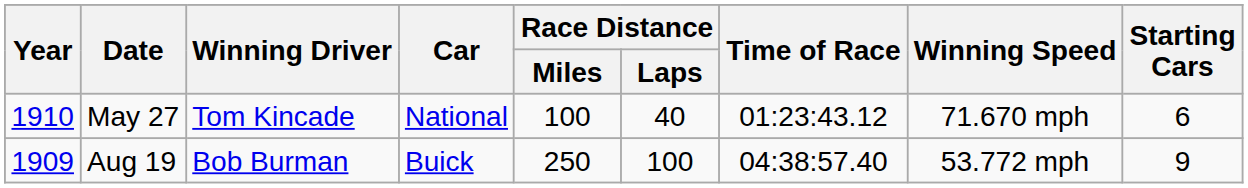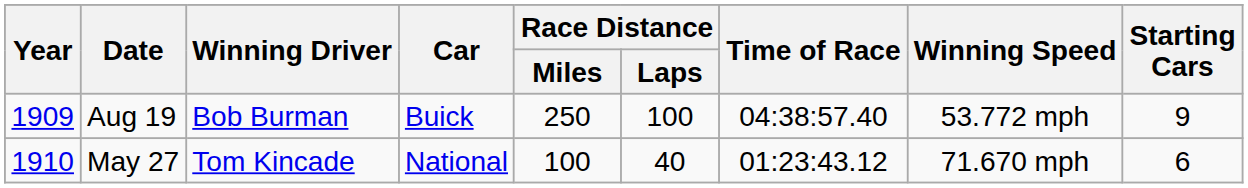rows swapped: Aug 19 <-> May 27
